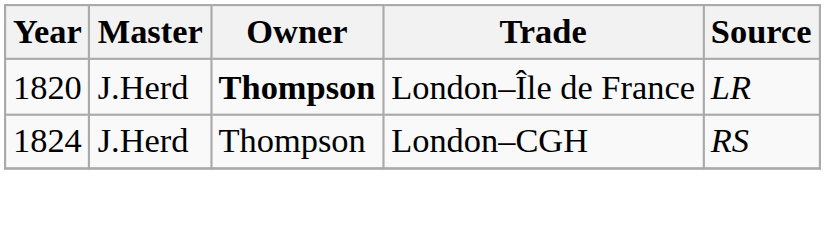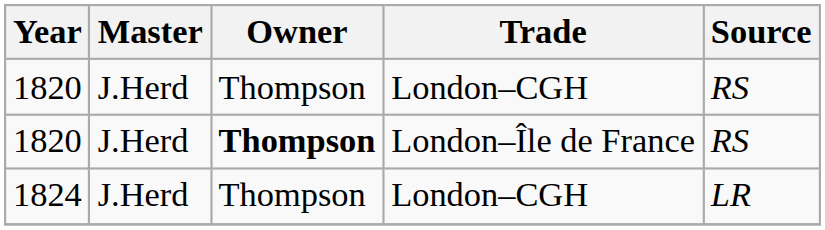+ row: 1820 | J.Herd | Thompson | London–CGH | RS
1820 / London–Île de France | Source: LR -> RS
1824 | Source: RS -> LR
